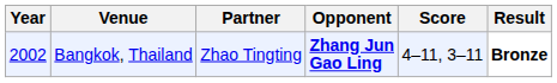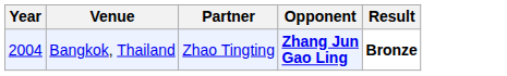- column: Score | 4–11, 3–11
Bangkok, Thailand | Year: 2002 -> 2004
